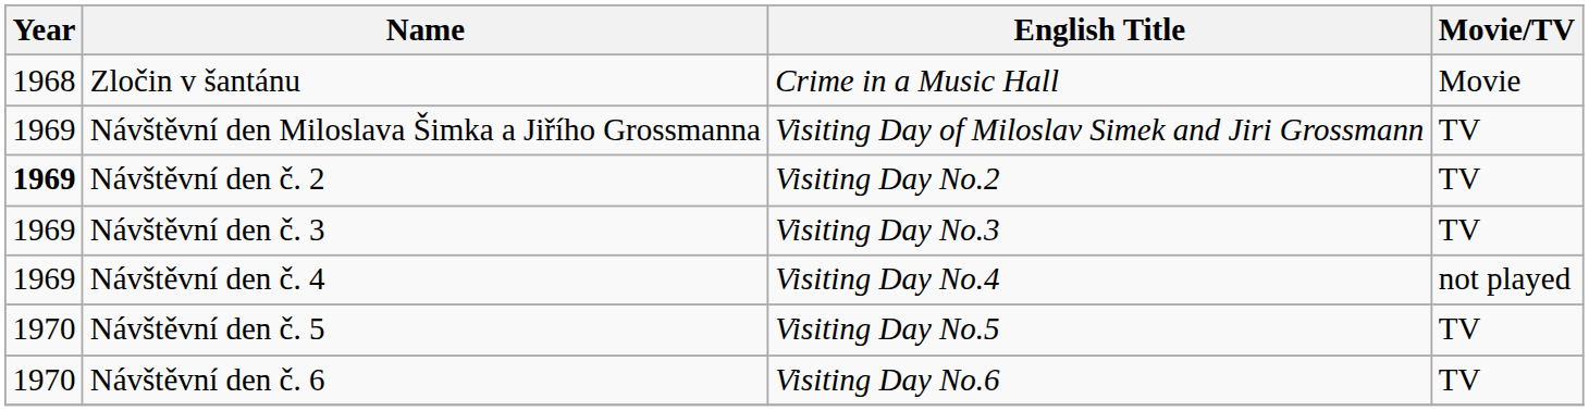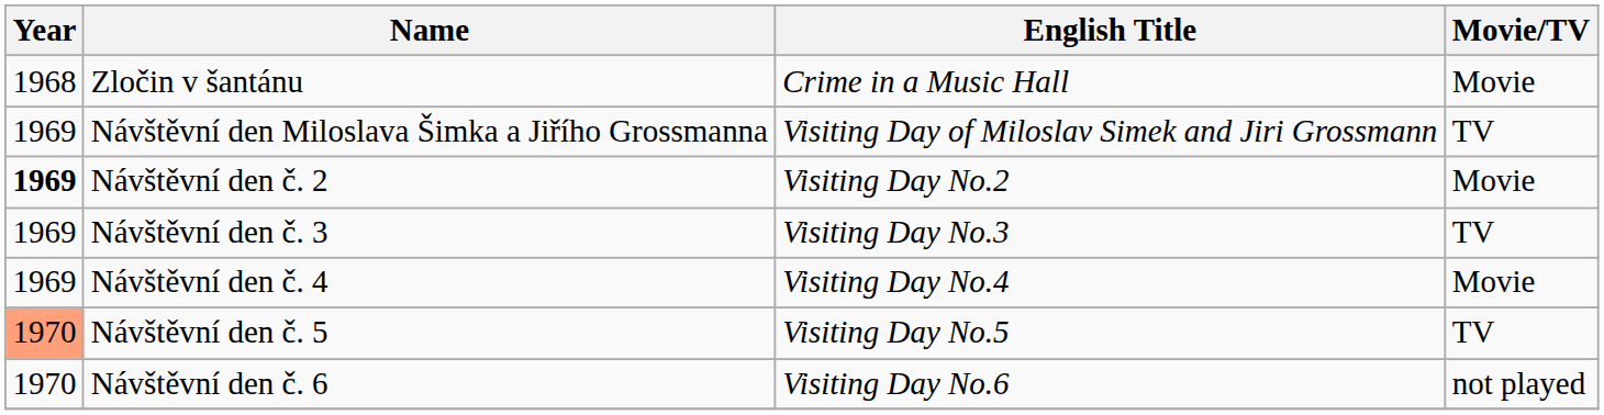Návštěvní den č. 2 | Movie/TV: TV -> Movie
Návštěvní den č. 4 | Movie/TV: not played -> Movie
Návštěvní den č. 5 | Year: no background -> lightsalmon background
Návštěvní den č. 6 | Movie/TV: TV -> not played
